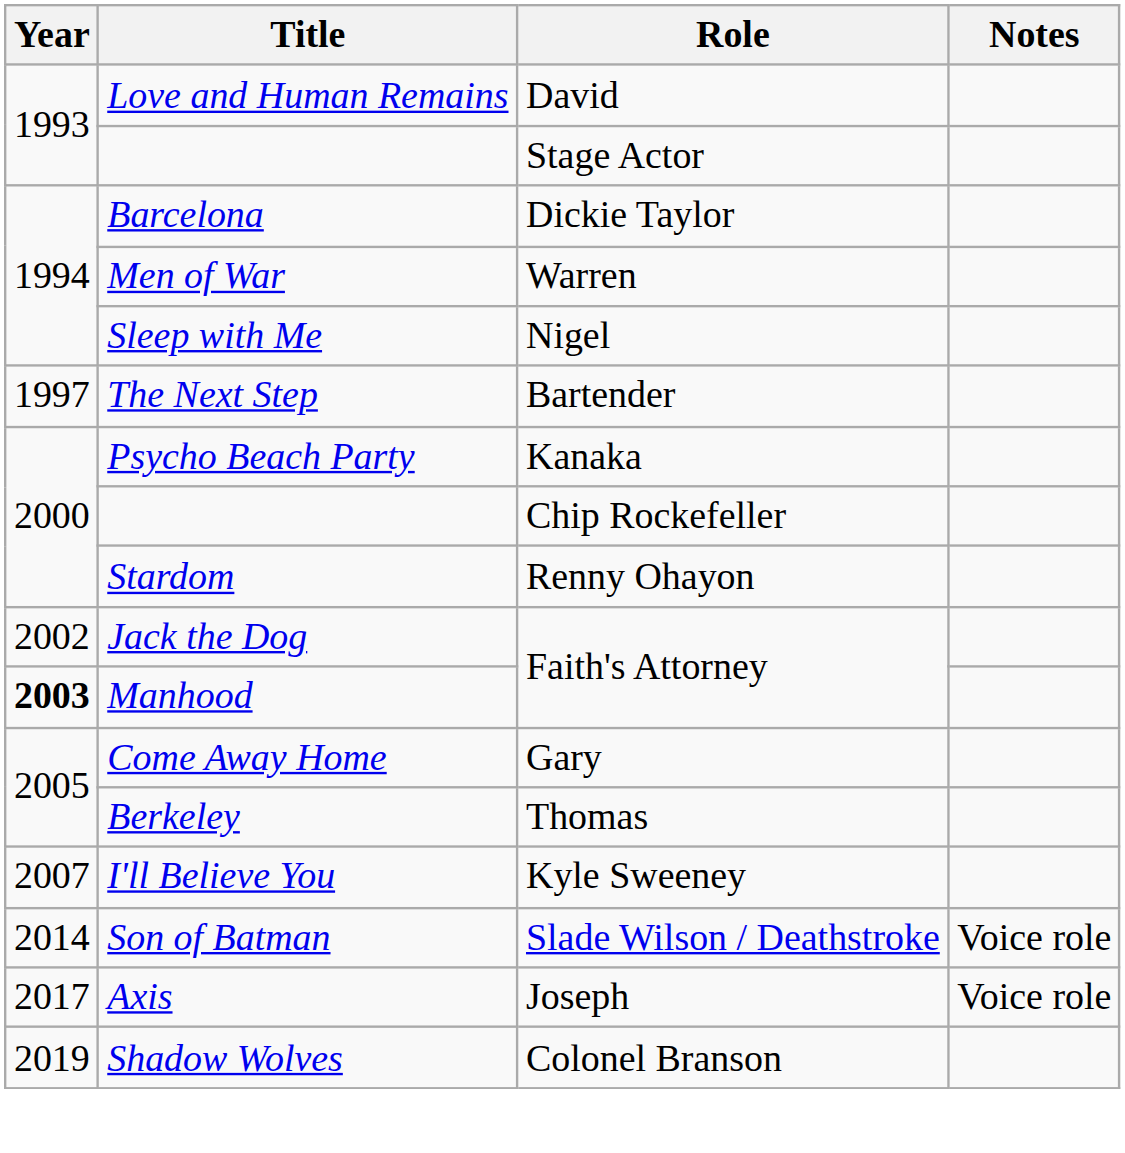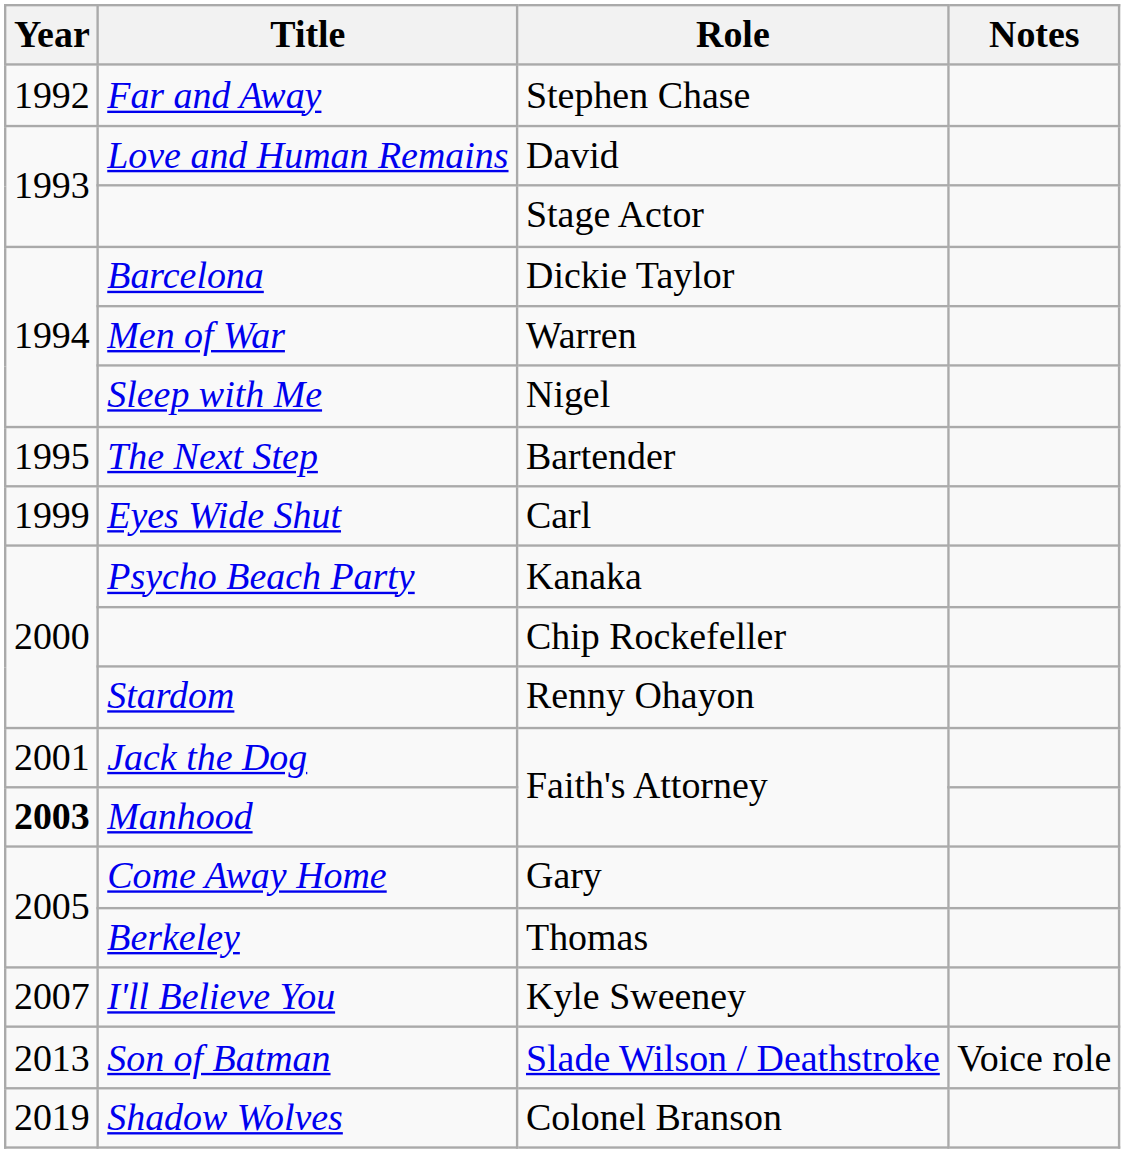+ row: 1992 | Far and Away | Stephen Chase
The Next Step | Year: 1997 -> 1995
+ row: 1999 | Eyes Wide Shut | Carl
Jack the Dog | Year: 2002 -> 2001
Son of Batman | Year: 2014 -> 2013
- row: 2017 | Axis | Joseph | Voice role
